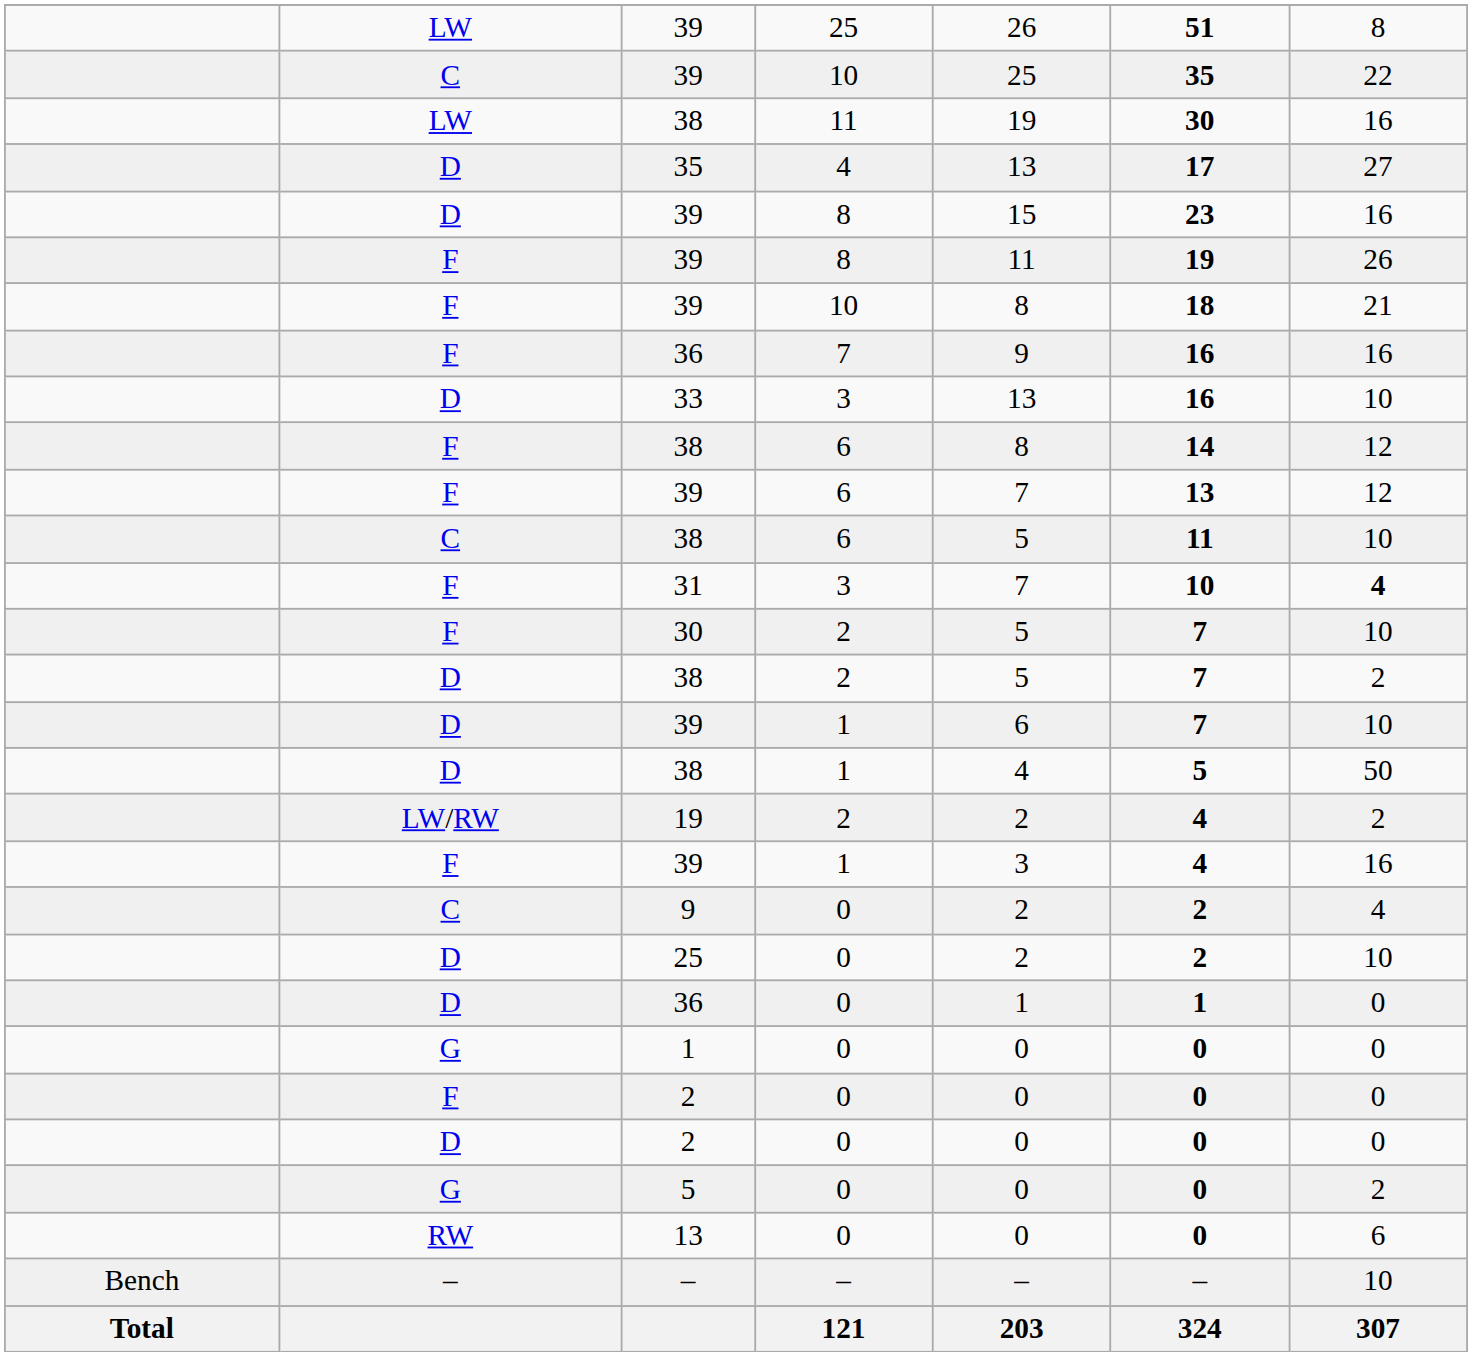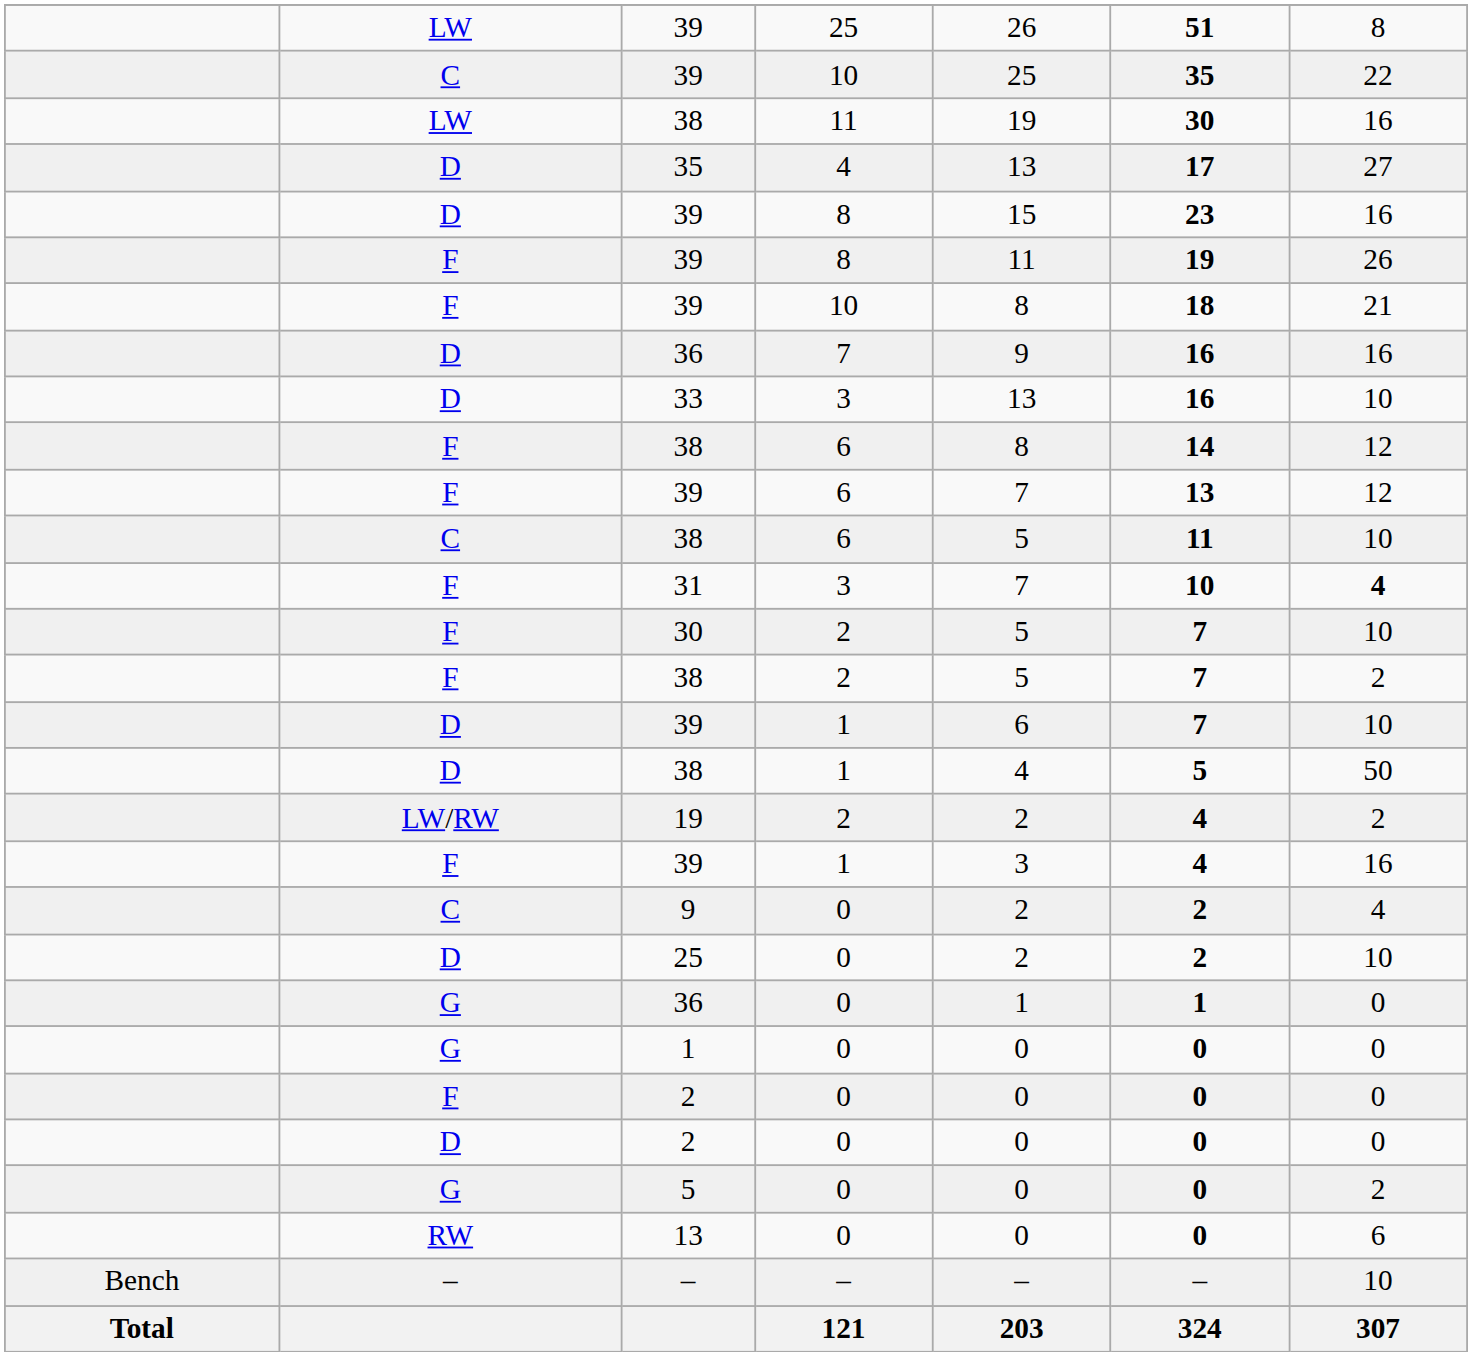36 / 7 | column 2: F -> D
38 / 2 | column 2: D -> F
36 / 0 | column 2: D -> G
